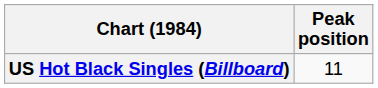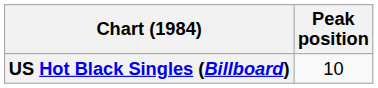US Hot Black Singles (Billboard) | Peak position: 11 -> 10
